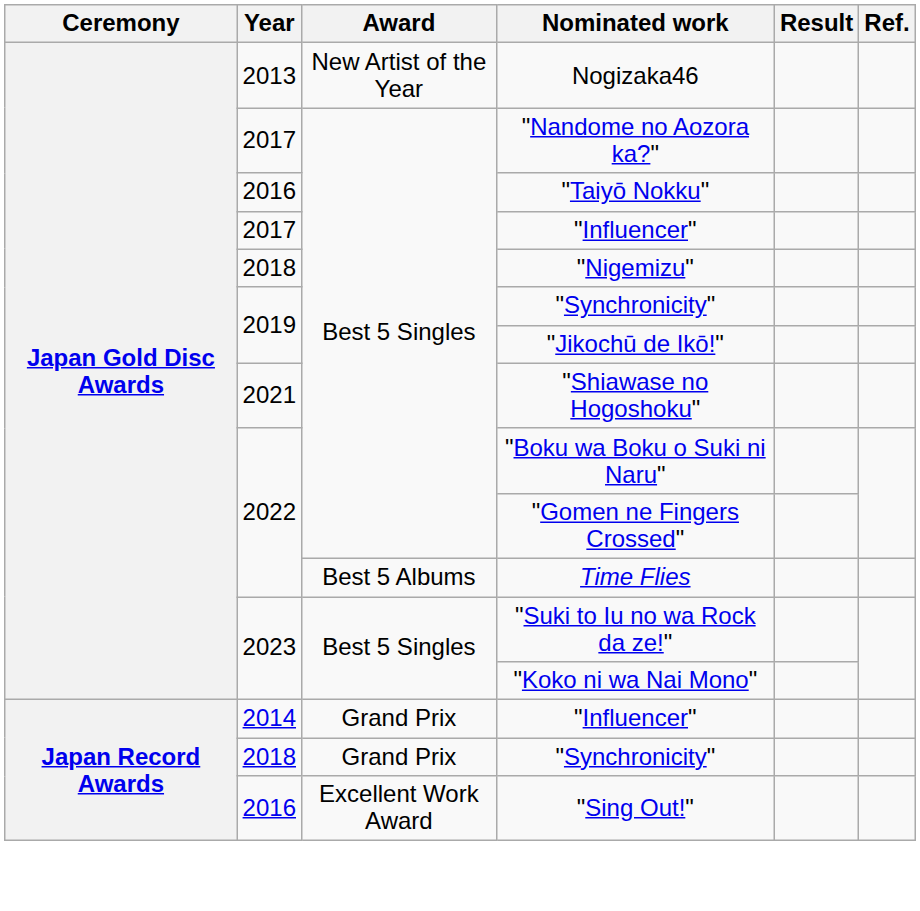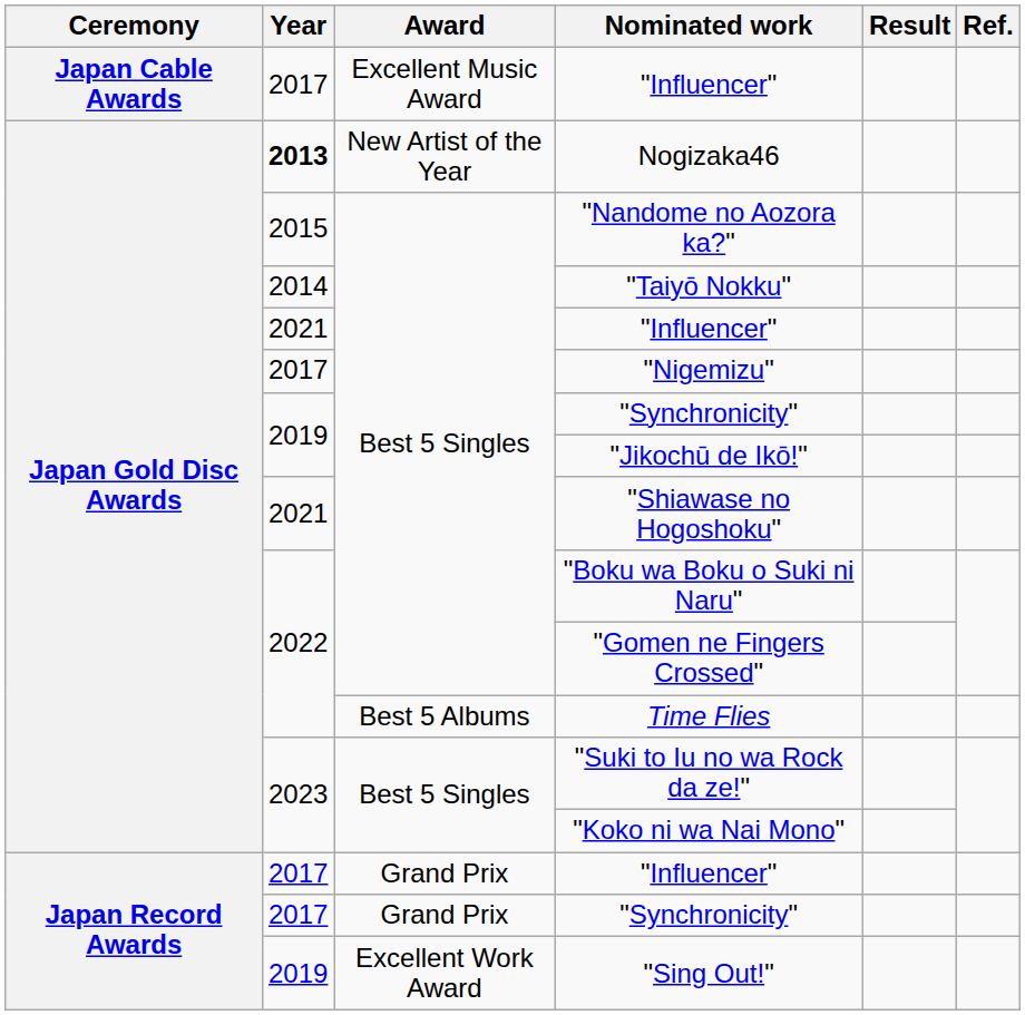+ row: Japan Cable Awards | 2017 | Excellent Music Award | "Influencer"
Nogizaka46 | Year: normal -> bold
"Nandome no Aozora ka?" | Year: 2017 -> 2015
"Taiyō Nokku" | Year: 2016 -> 2014
Best 5 Singles / "Influencer" | Year: 2017 -> 2021
"Nigemizu" | Year: 2018 -> 2017
Grand Prix / "Influencer" | Year: 2014 -> 2017
Grand Prix / "Synchronicity" | Year: 2018 -> 2017
"Sing Out!" | Year: 2016 -> 2019
